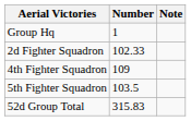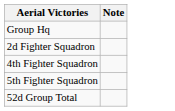- column: Number | 1 | 102.33 | 109 | 103.5 | 315.83
